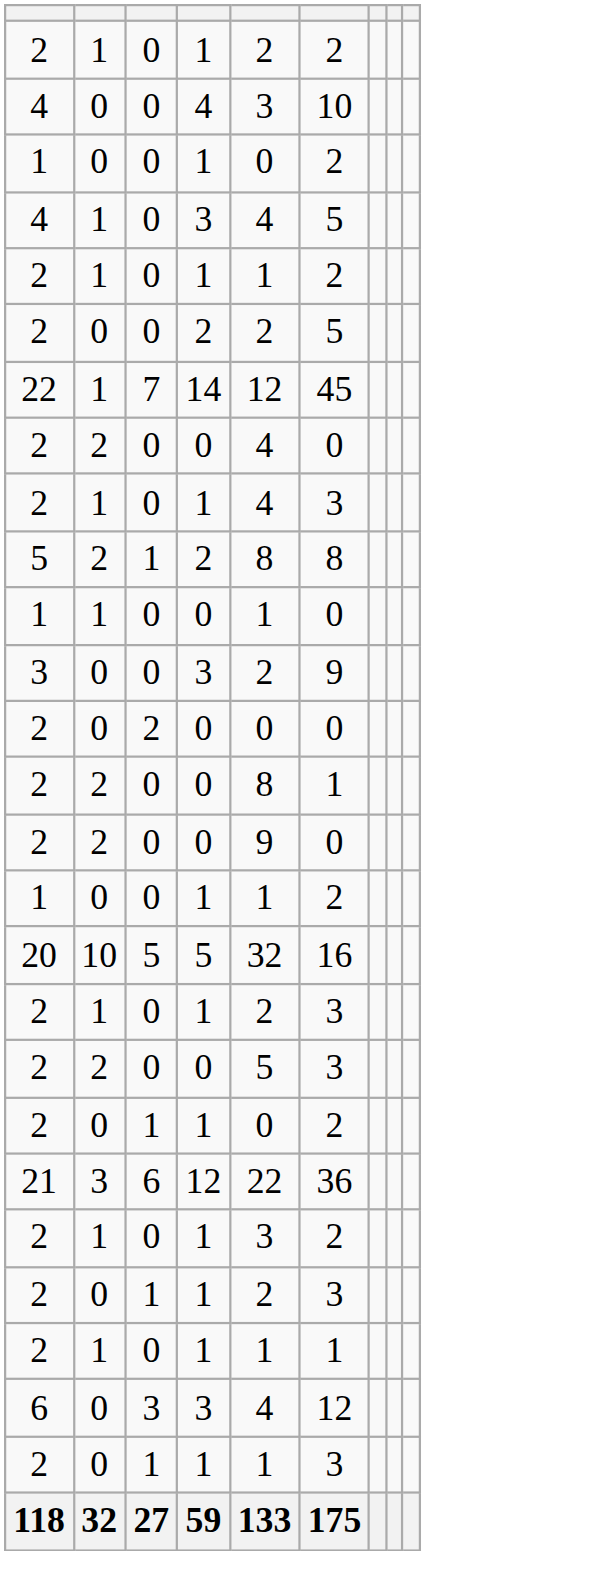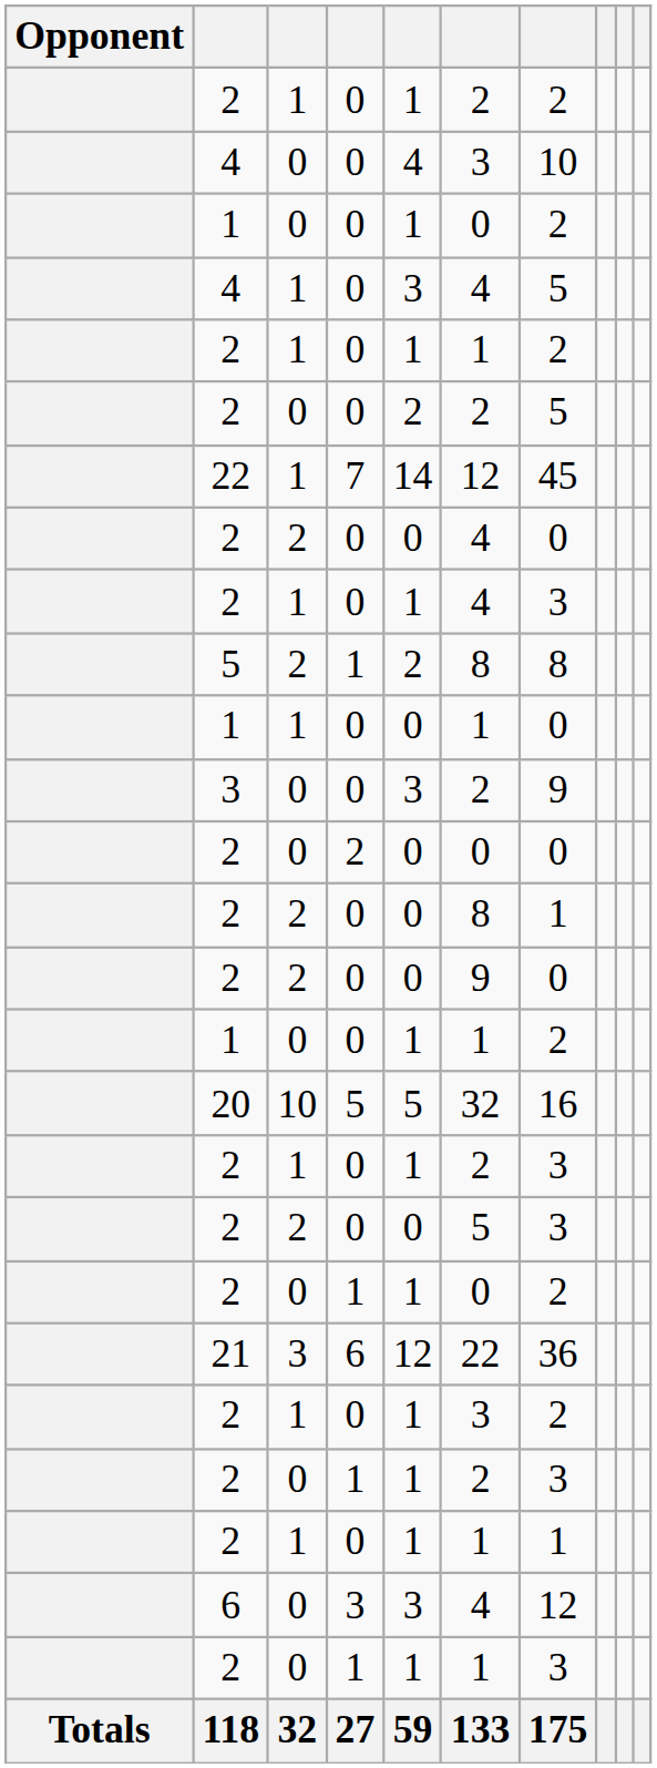+ column: Opponent | Totals
